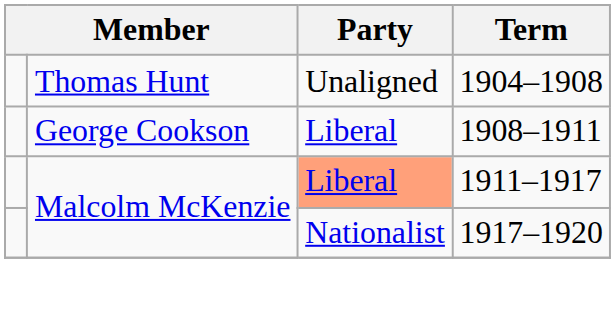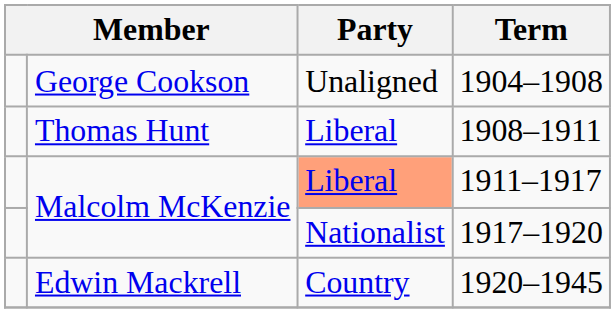1904–1908 | column 2: Thomas Hunt -> George Cookson
1908–1911 | column 2: George Cookson -> Thomas Hunt
+ row: Edwin Mackrell | Country | 1920–1945
